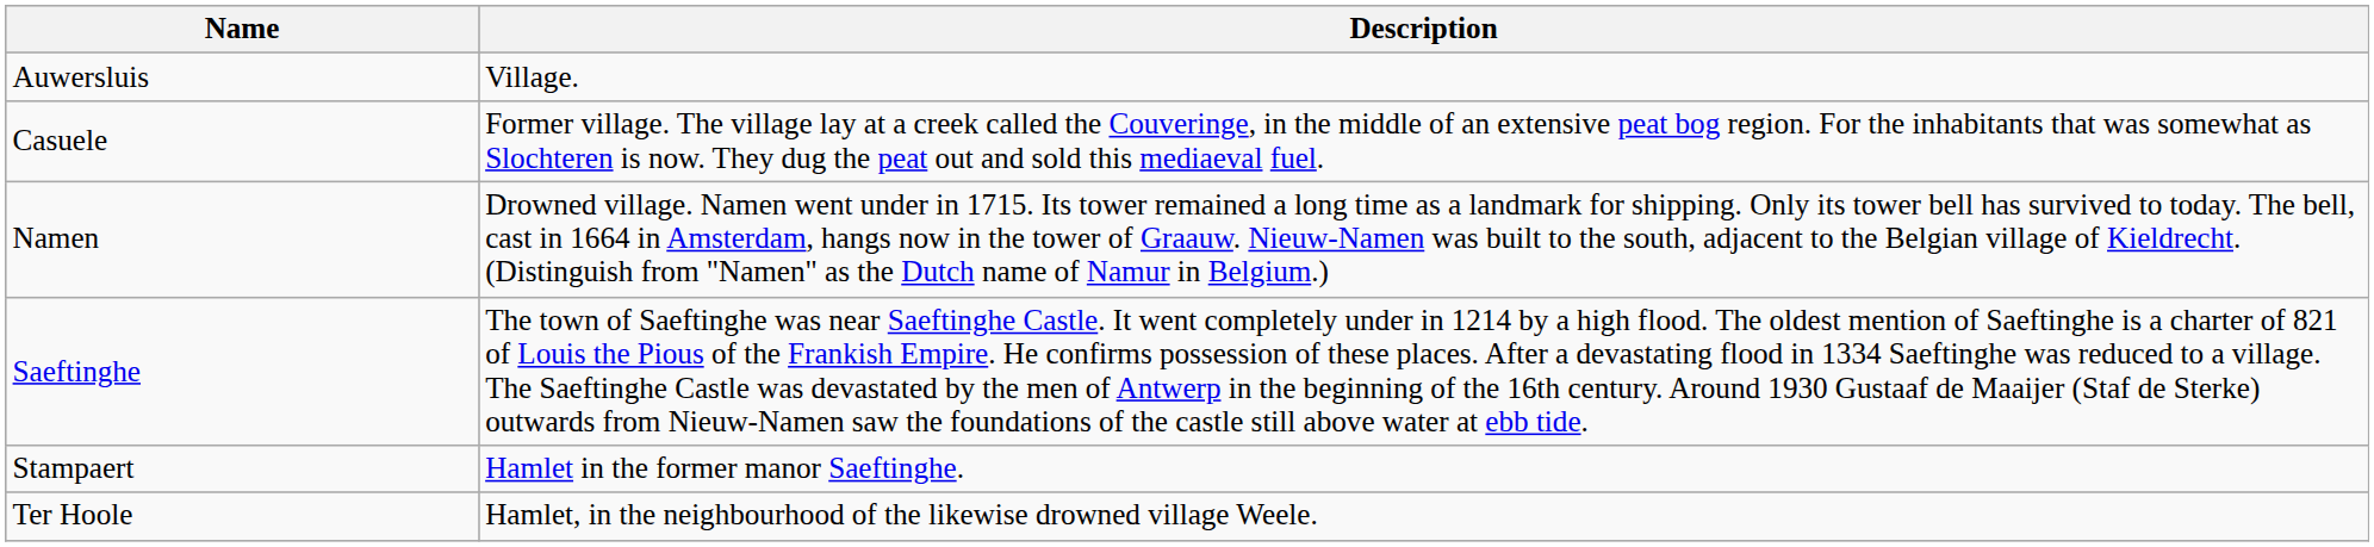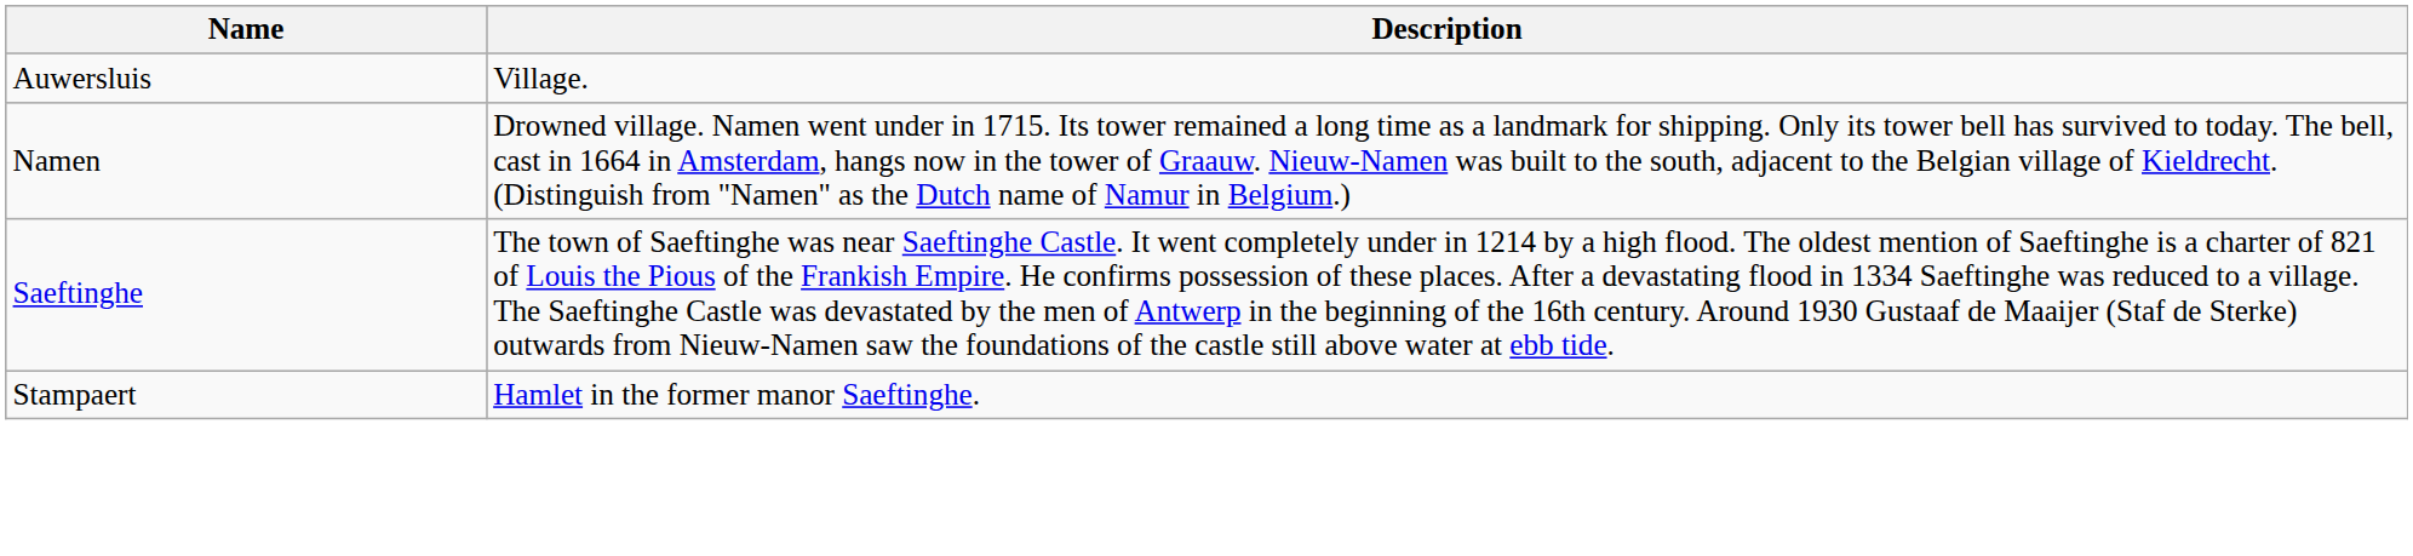- row: Casuele | Former village. The village lay at a creek called the Couveringe, in the middle of an extensive peat bog region. For the inhabitants that was somewhat as Slochteren is now. They dug the peat out and sold this mediaeval fuel.
- row: Ter Hoole | Hamlet, in the neighbourhood of the likewise drowned village Weele.
